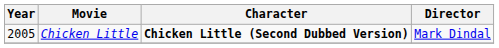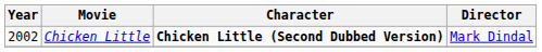Chicken Little | Year: 2005 -> 2002
